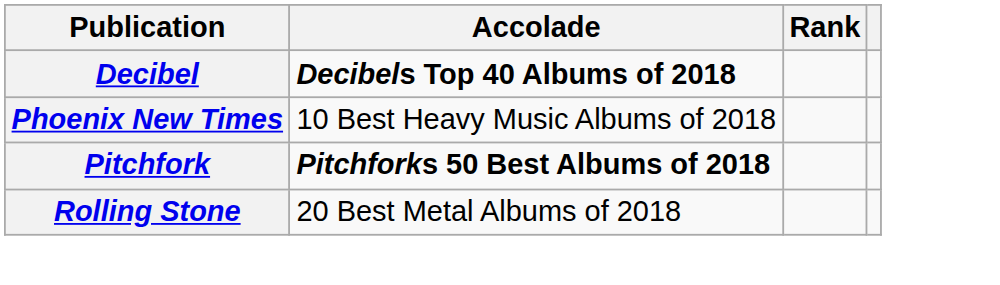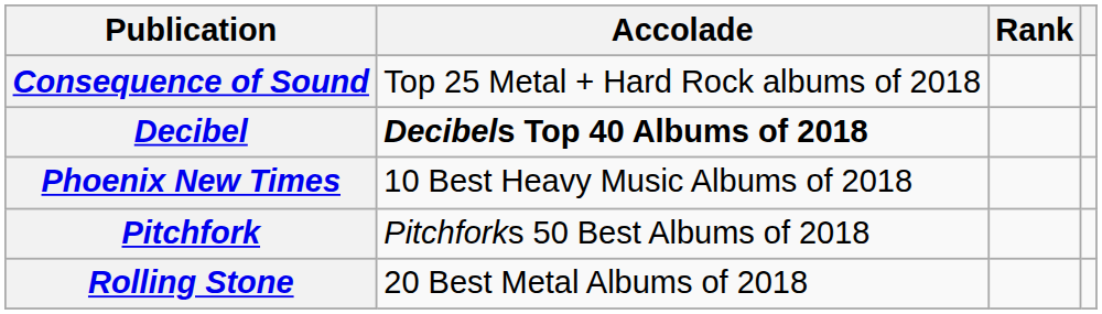+ row: Consequence of Sound | Top 25 Metal + Hard Rock albums of 2018
Pitchfork | Accolade: bold -> normal
